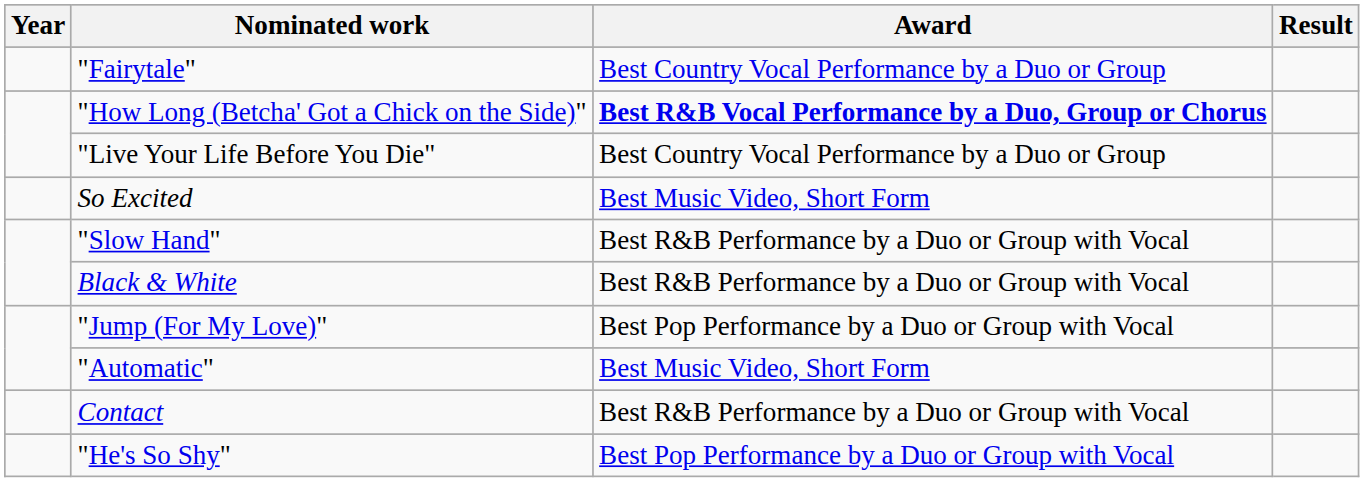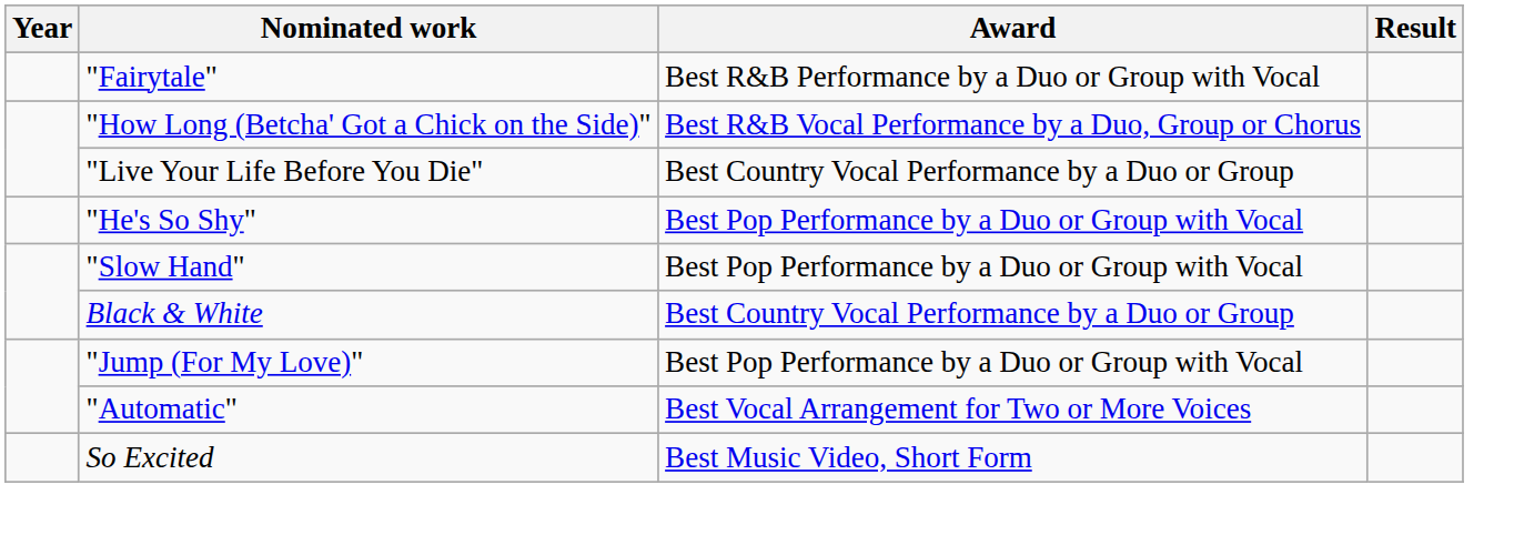"Fairytale" | Award: Best Country Vocal Performance by a Duo or Group -> Best R&B Performance by a Duo or Group with Vocal
"How Long (Betcha' Got a Chick on the Side)" | Award: bold -> normal
rows swapped: "He's So Shy" <-> So Excited
"Slow Hand" | Award: Best R&B Performance by a Duo or Group with Vocal -> Best Pop Performance by a Duo or Group with Vocal
Black & White | Award: Best R&B Performance by a Duo or Group with Vocal -> Best Country Vocal Performance by a Duo or Group
"Automatic" | Award: Best Music Video, Short Form -> Best Vocal Arrangement for Two or More Voices
- row: Contact | Best R&B Performance by a Duo or Group with Vocal
